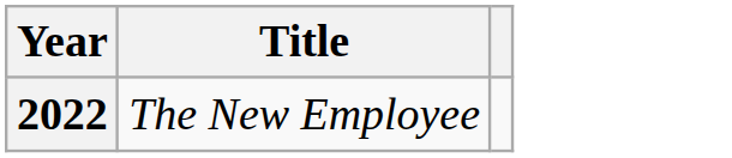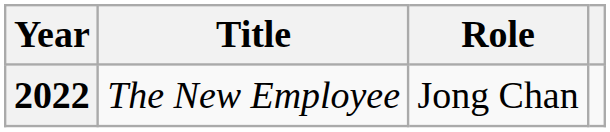+ column: Role | Jong Chan
